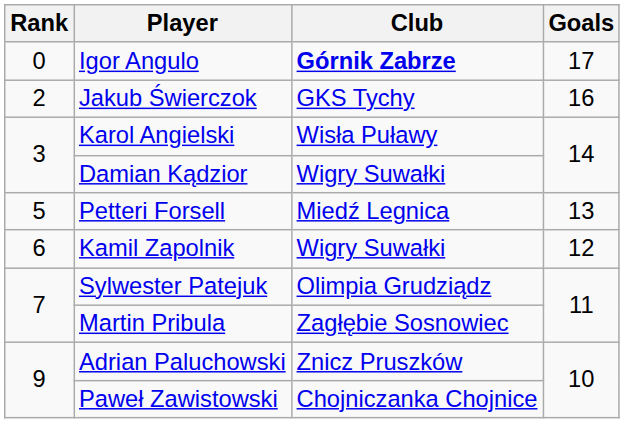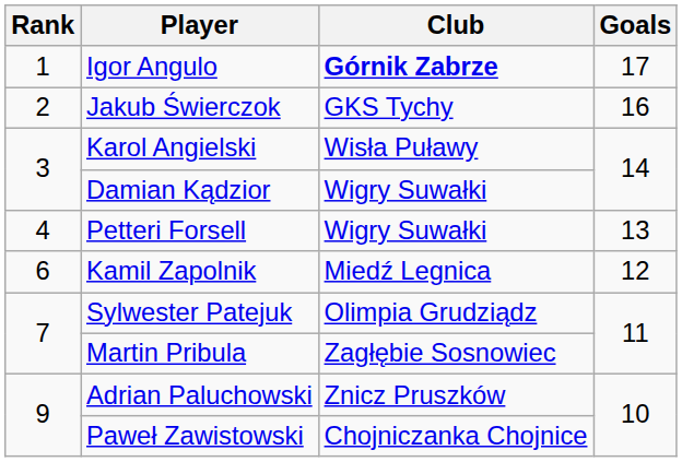Igor Angulo | Rank: 0 -> 1
Petteri Forsell | Rank: 5 -> 4
Petteri Forsell | Club: Miedź Legnica -> Wigry Suwałki
Kamil Zapolnik | Club: Wigry Suwałki -> Miedź Legnica
